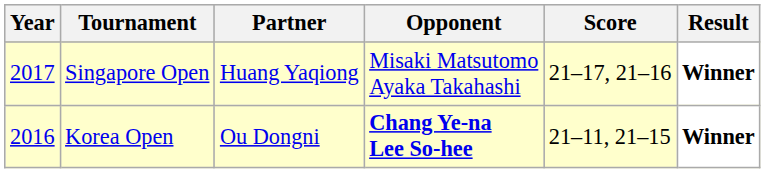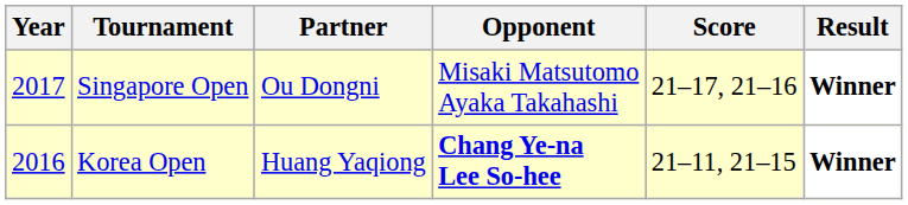Singapore Open | Partner: Huang Yaqiong -> Ou Dongni
Korea Open | Partner: Ou Dongni -> Huang Yaqiong
